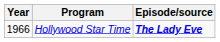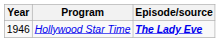Hollywood Star Time | Year: 1966 -> 1946
